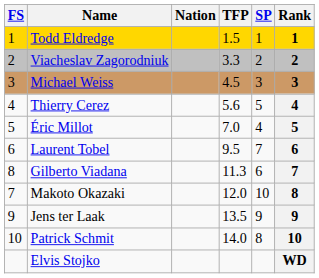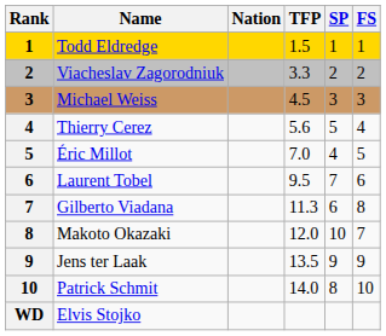columns swapped: Rank <-> FS
